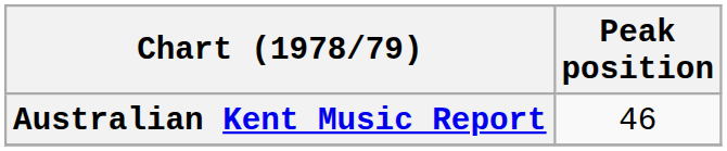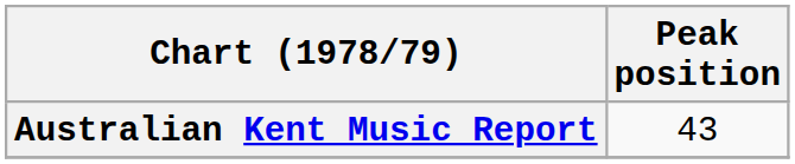Australian Kent Music Report | Peak position: 46 -> 43
